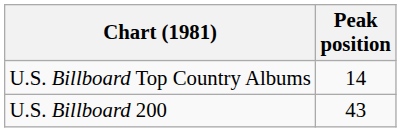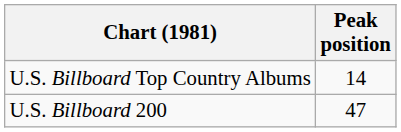U.S. Billboard 200 | Peak position: 43 -> 47
